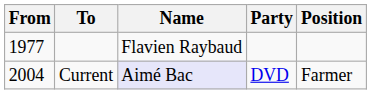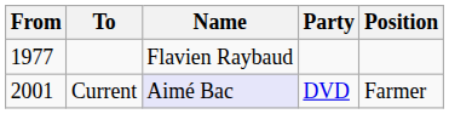Current | From: 2004 -> 2001
